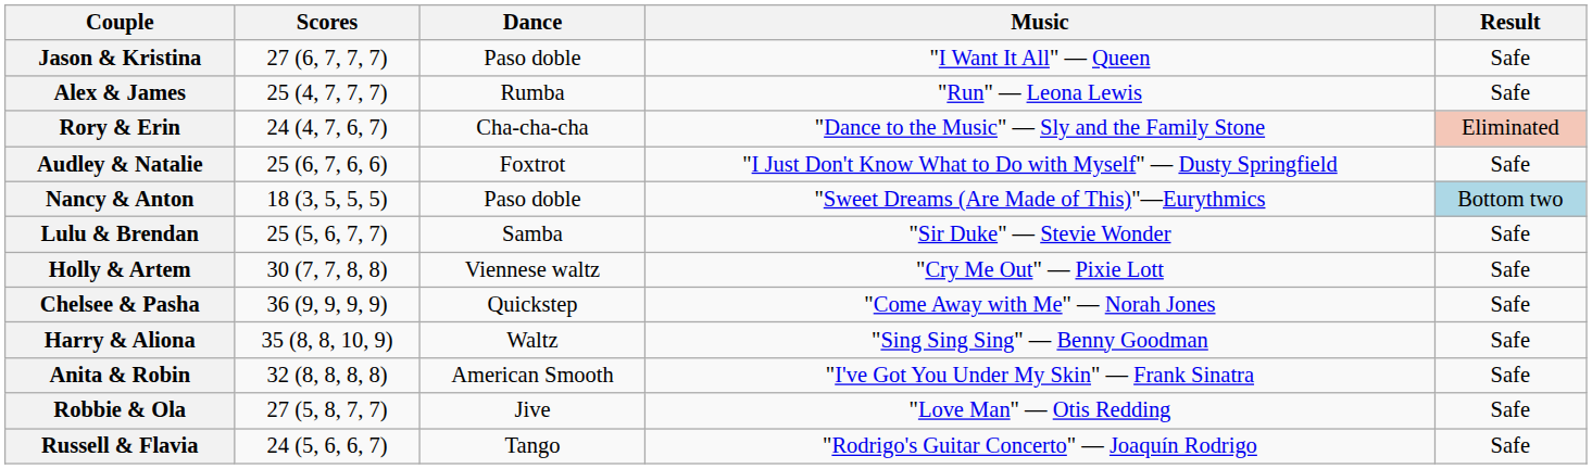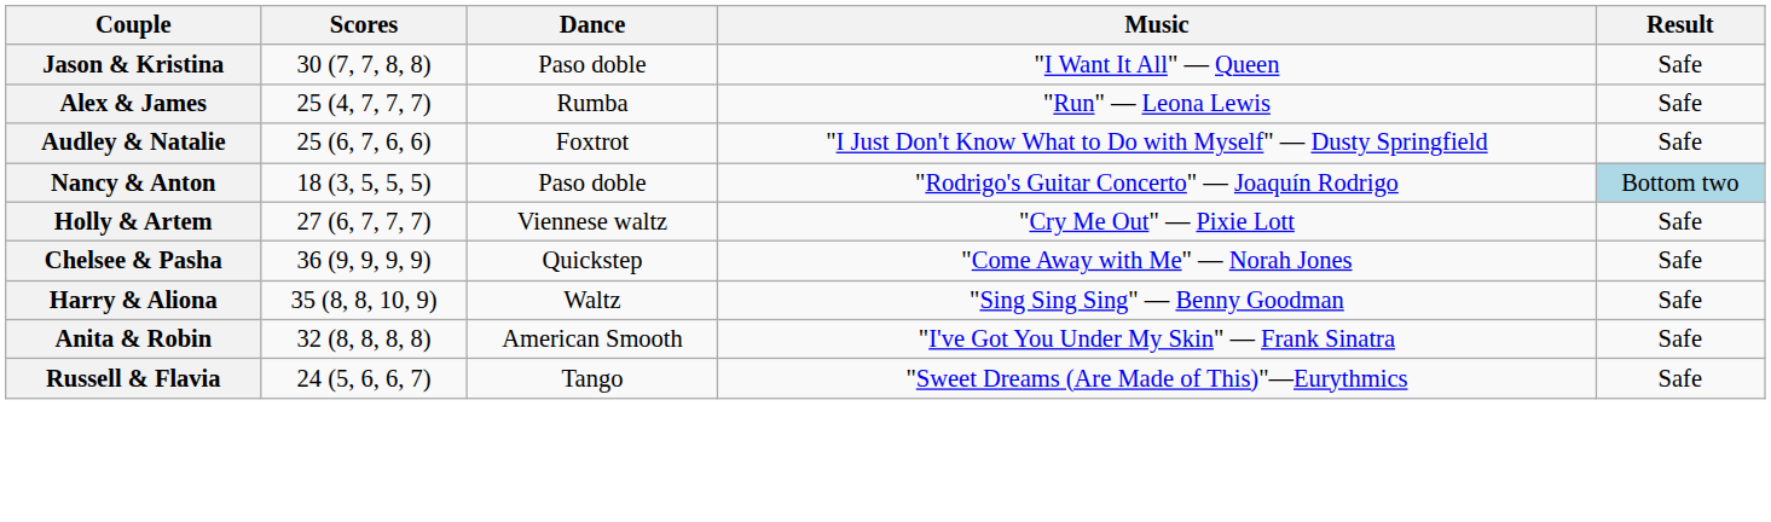Jason & Kristina | Scores: 27 (6, 7, 7, 7) -> 30 (7, 7, 8, 8)
- row: Rory & Erin | 24 (4, 7, 6, 7) | Cha-cha-cha | "Dance to the Music" — Sly and the Family Stone | Eliminated
Nancy & Anton | Music: "Sweet Dreams (Are Made of This)"—Eurythmics -> "Rodrigo's Guitar Concerto" — Joaquín Rodrigo
- row: Lulu & Brendan | 25 (5, 6, 7, 7) | Samba | "Sir Duke" — Stevie Wonder | Safe
Holly & Artem | Scores: 30 (7, 7, 8, 8) -> 27 (6, 7, 7, 7)
- row: Robbie & Ola | 27 (5, 8, 7, 7) | Jive | "Love Man" — Otis Redding | Safe
Russell & Flavia | Music: "Rodrigo's Guitar Concerto" — Joaquín Rodrigo -> "Sweet Dreams (Are Made of This)"—Eurythmics
